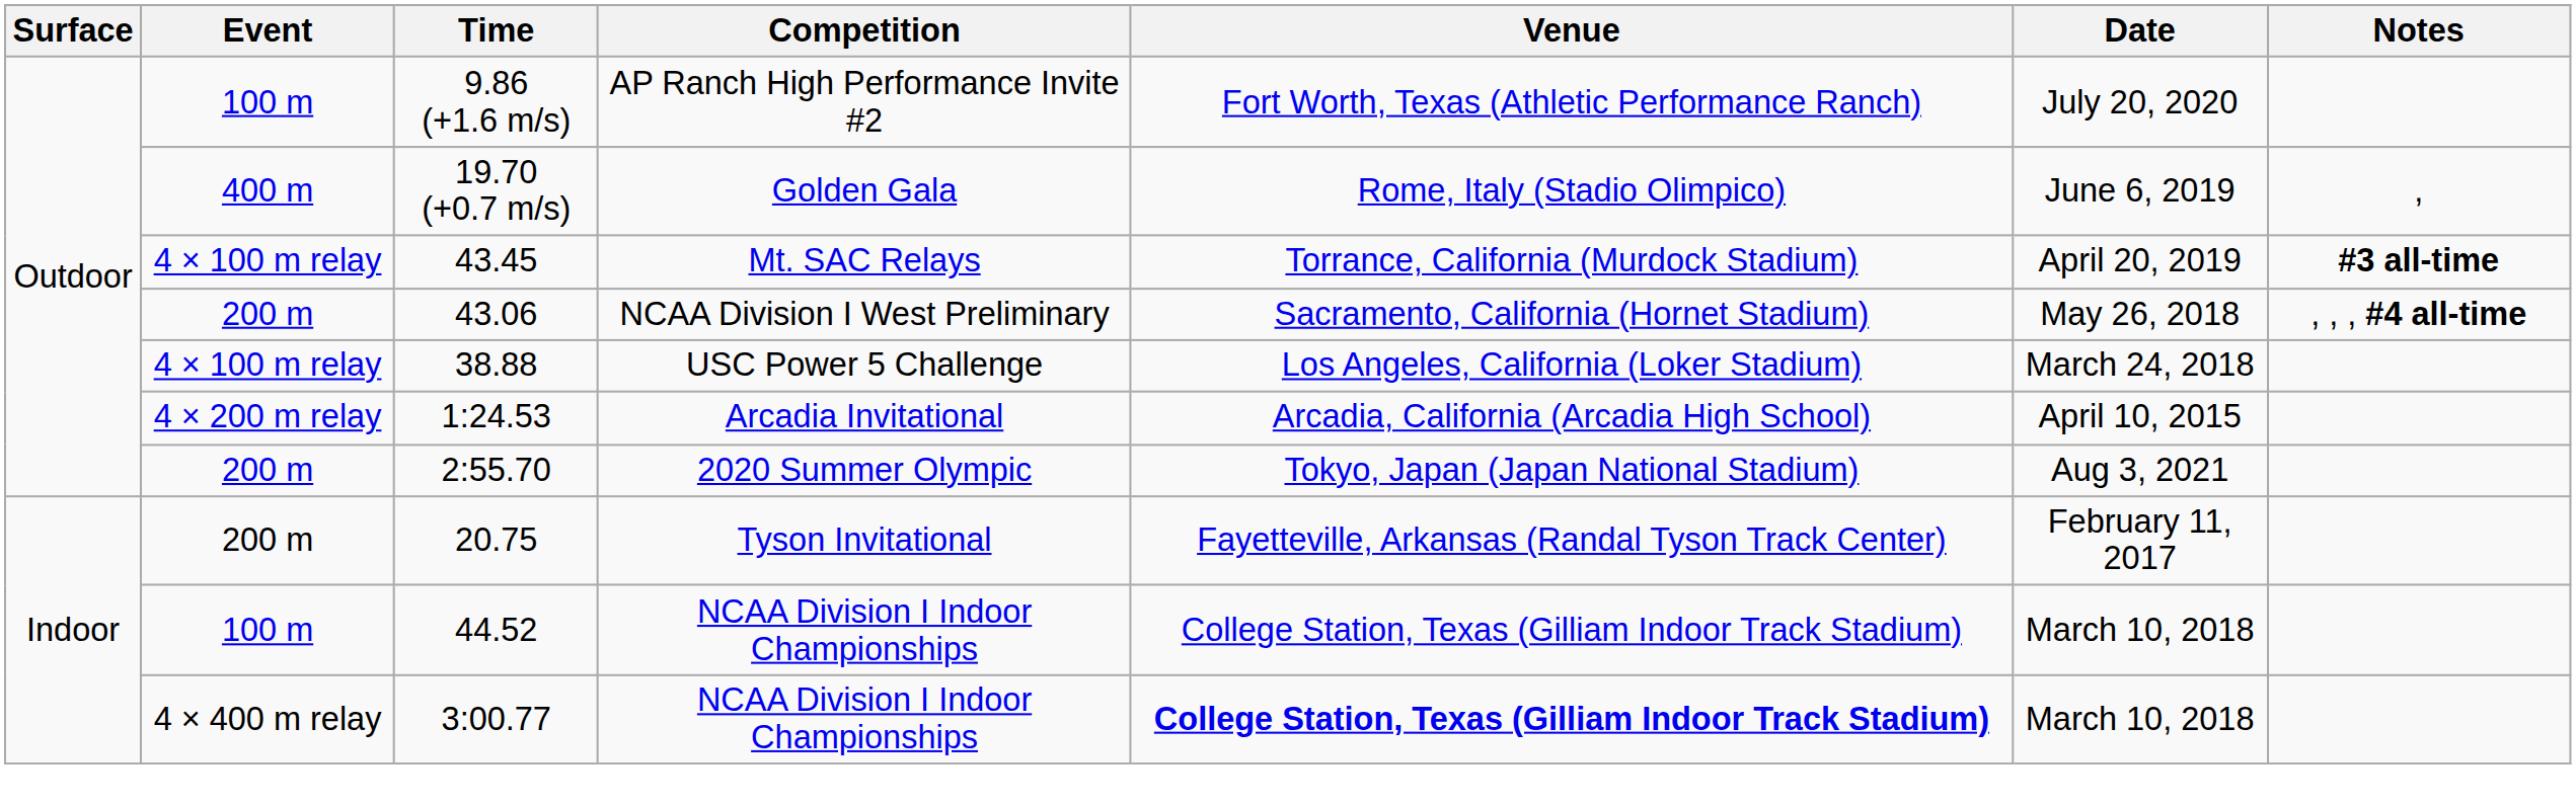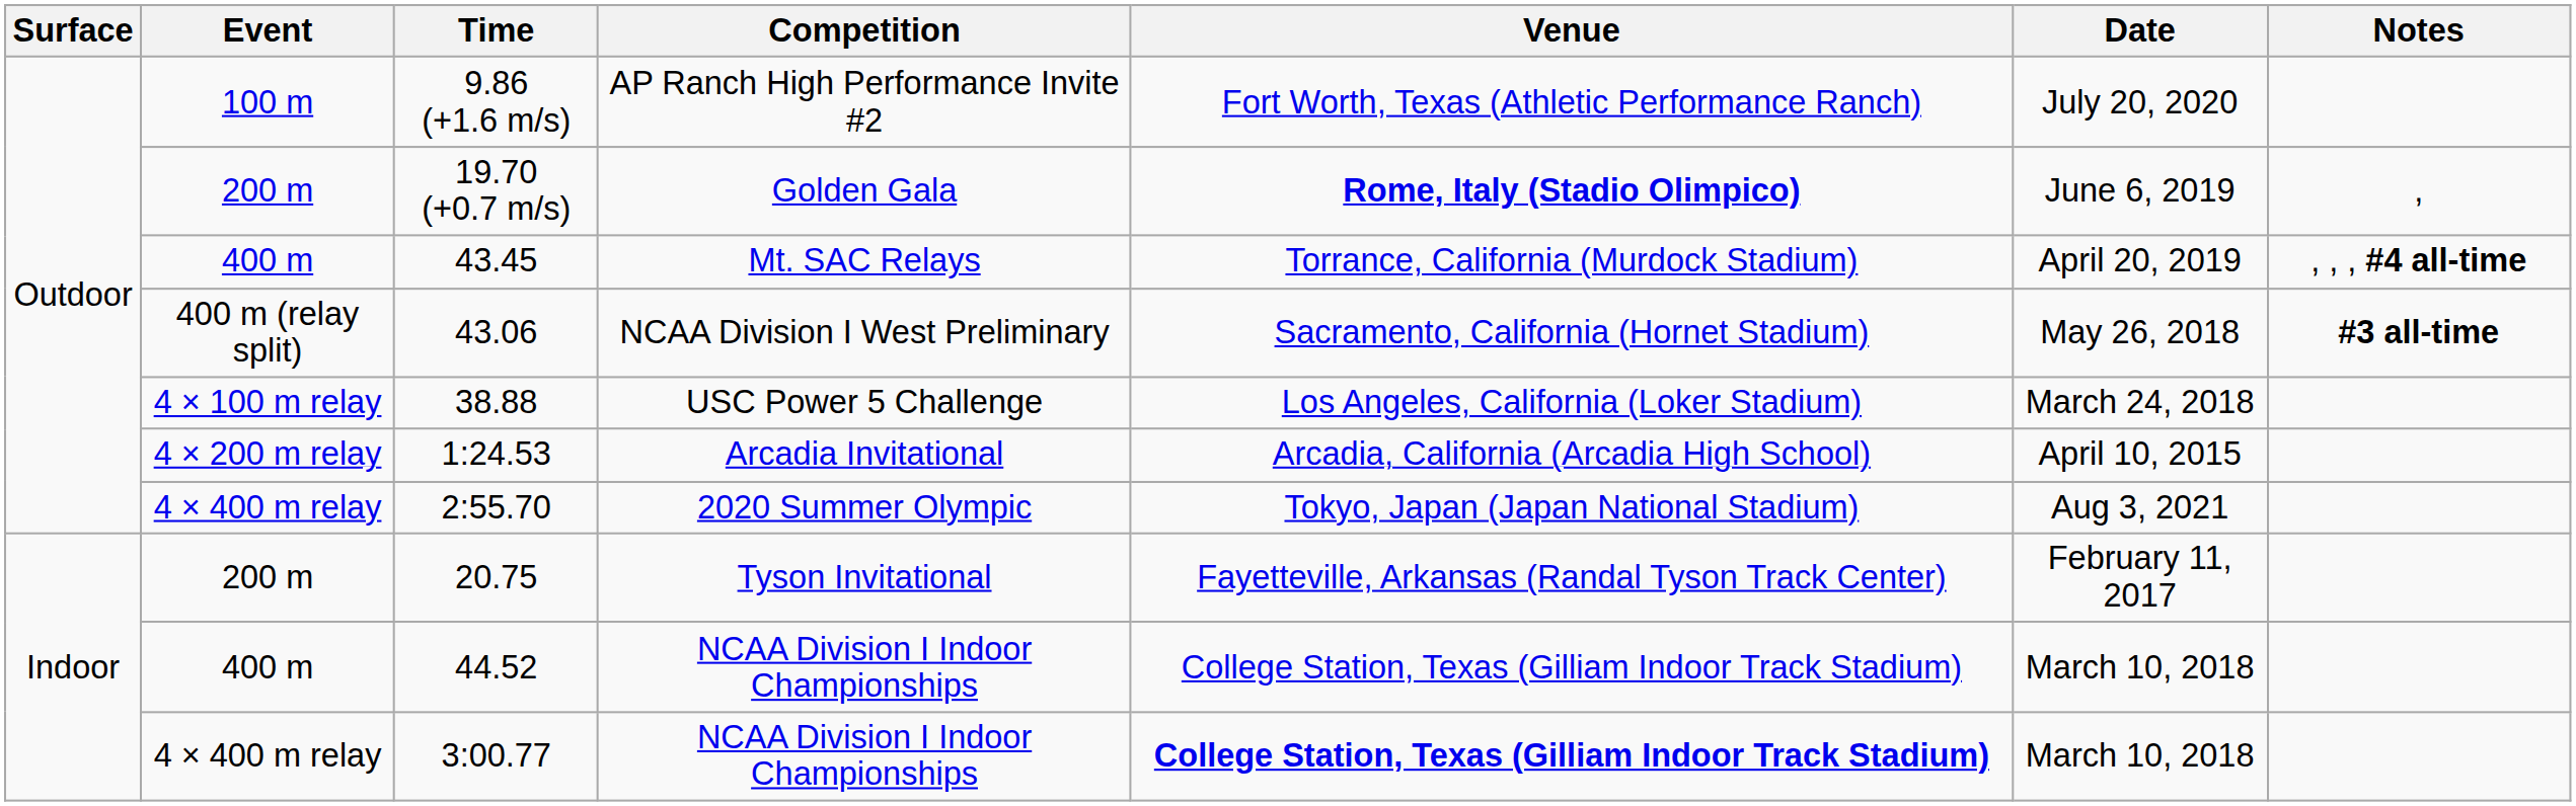Golden Gala | Event: 400 m -> 200 m
Golden Gala | Venue: normal -> bold
Mt. SAC Relays | Event: 4 × 100 m relay -> 400 m
Mt. SAC Relays | Notes: #3 all-time -> , , , #4 all-time
NCAA Division I West Preliminary | Event: 200 m -> 400 m (relay split)
NCAA Division I West Preliminary | Notes: , , , #4 all-time -> #3 all-time
2020 Summer Olympic | Event: 200 m -> 4 × 400 m relay
44.52 / NCAA Division I Indoor Championships | Event: 100 m -> 400 m
